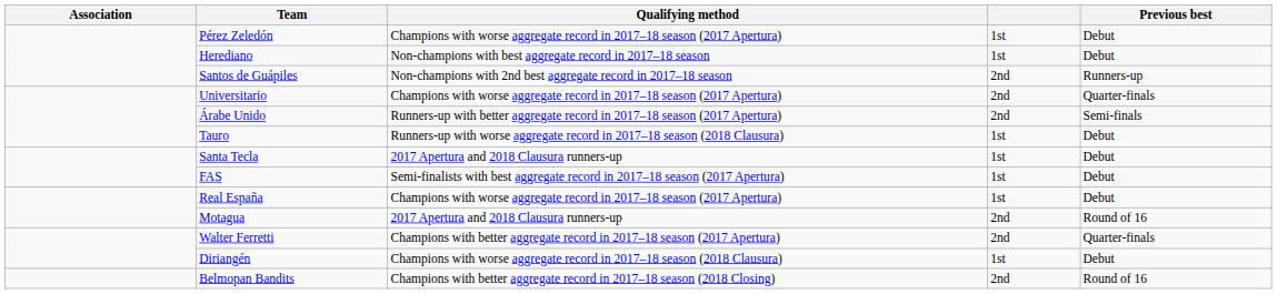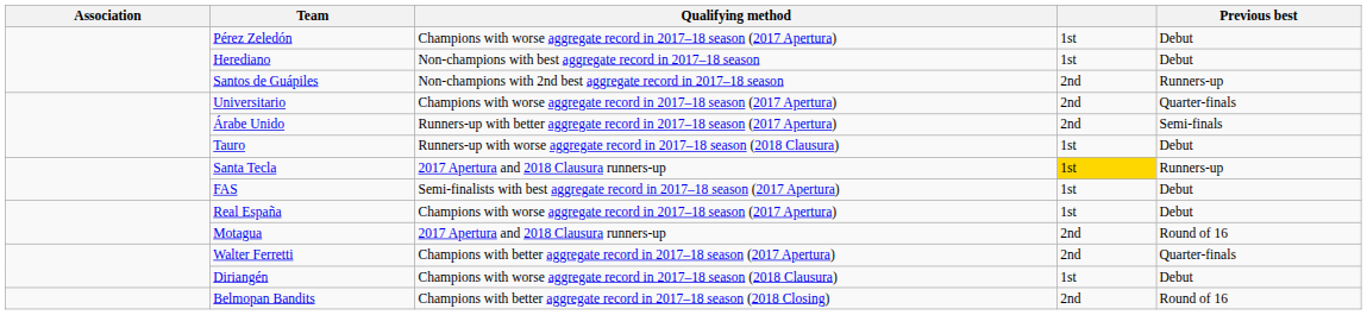Santa Tecla | column 4: no background -> gold background
Santa Tecla | Previous best: Debut -> Runners-up
